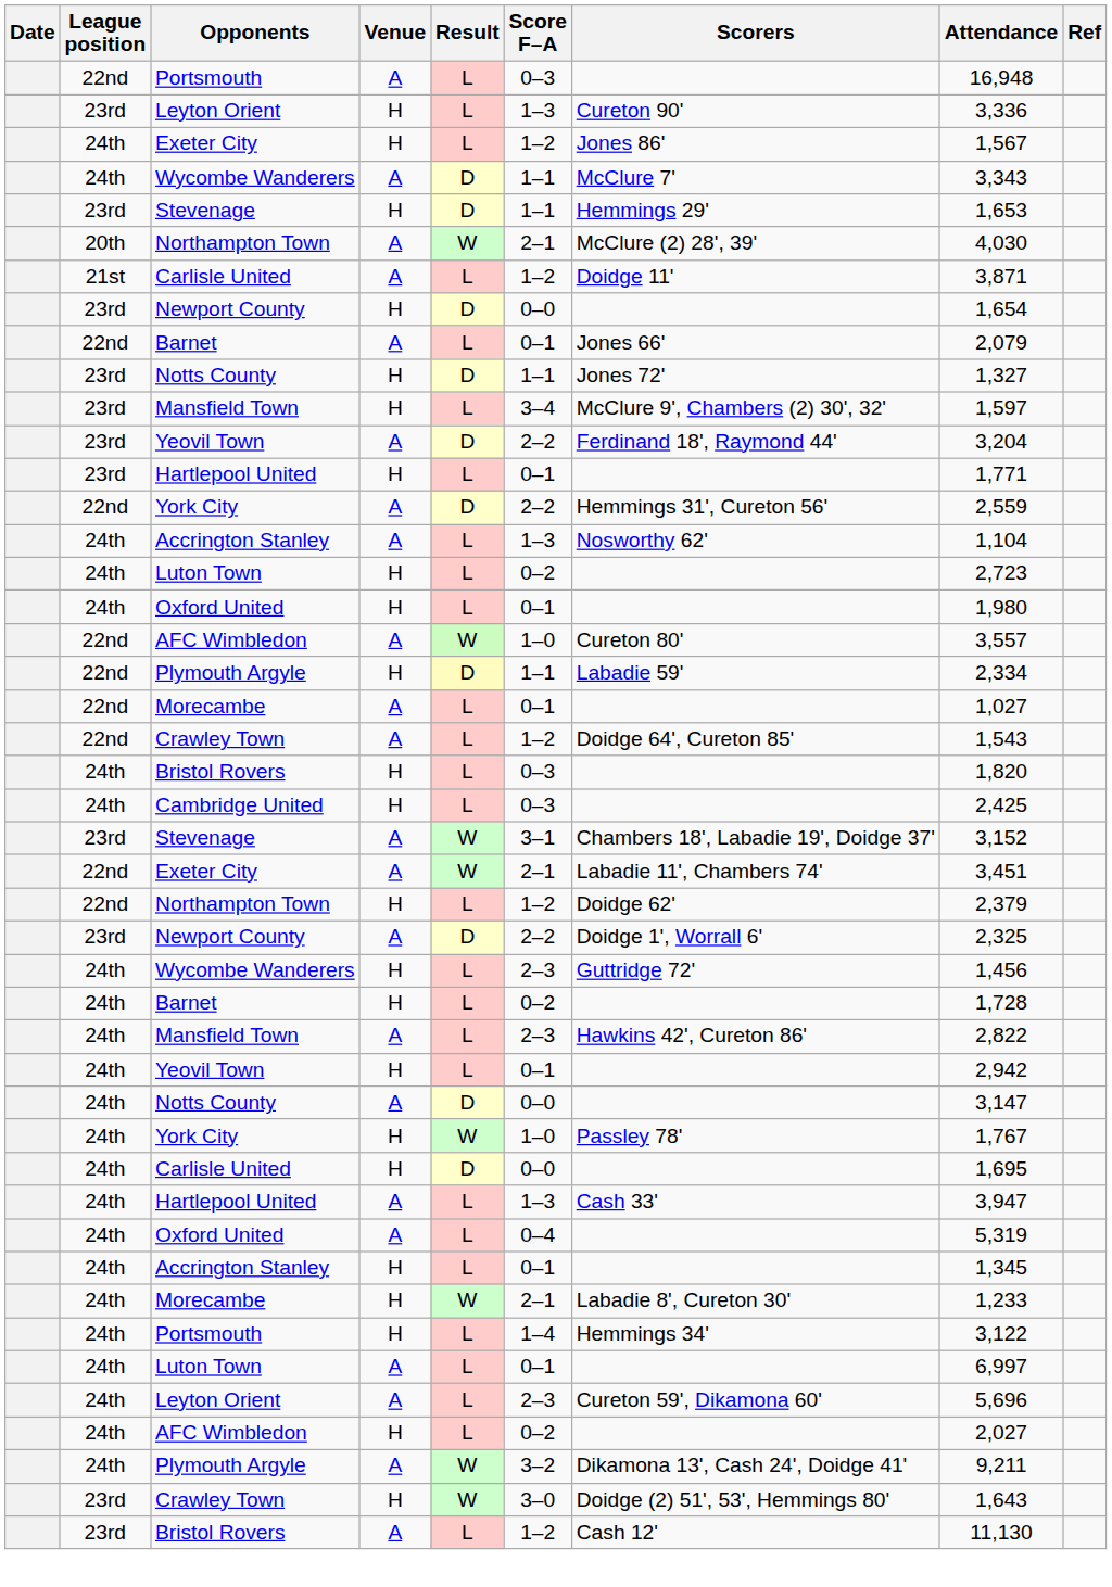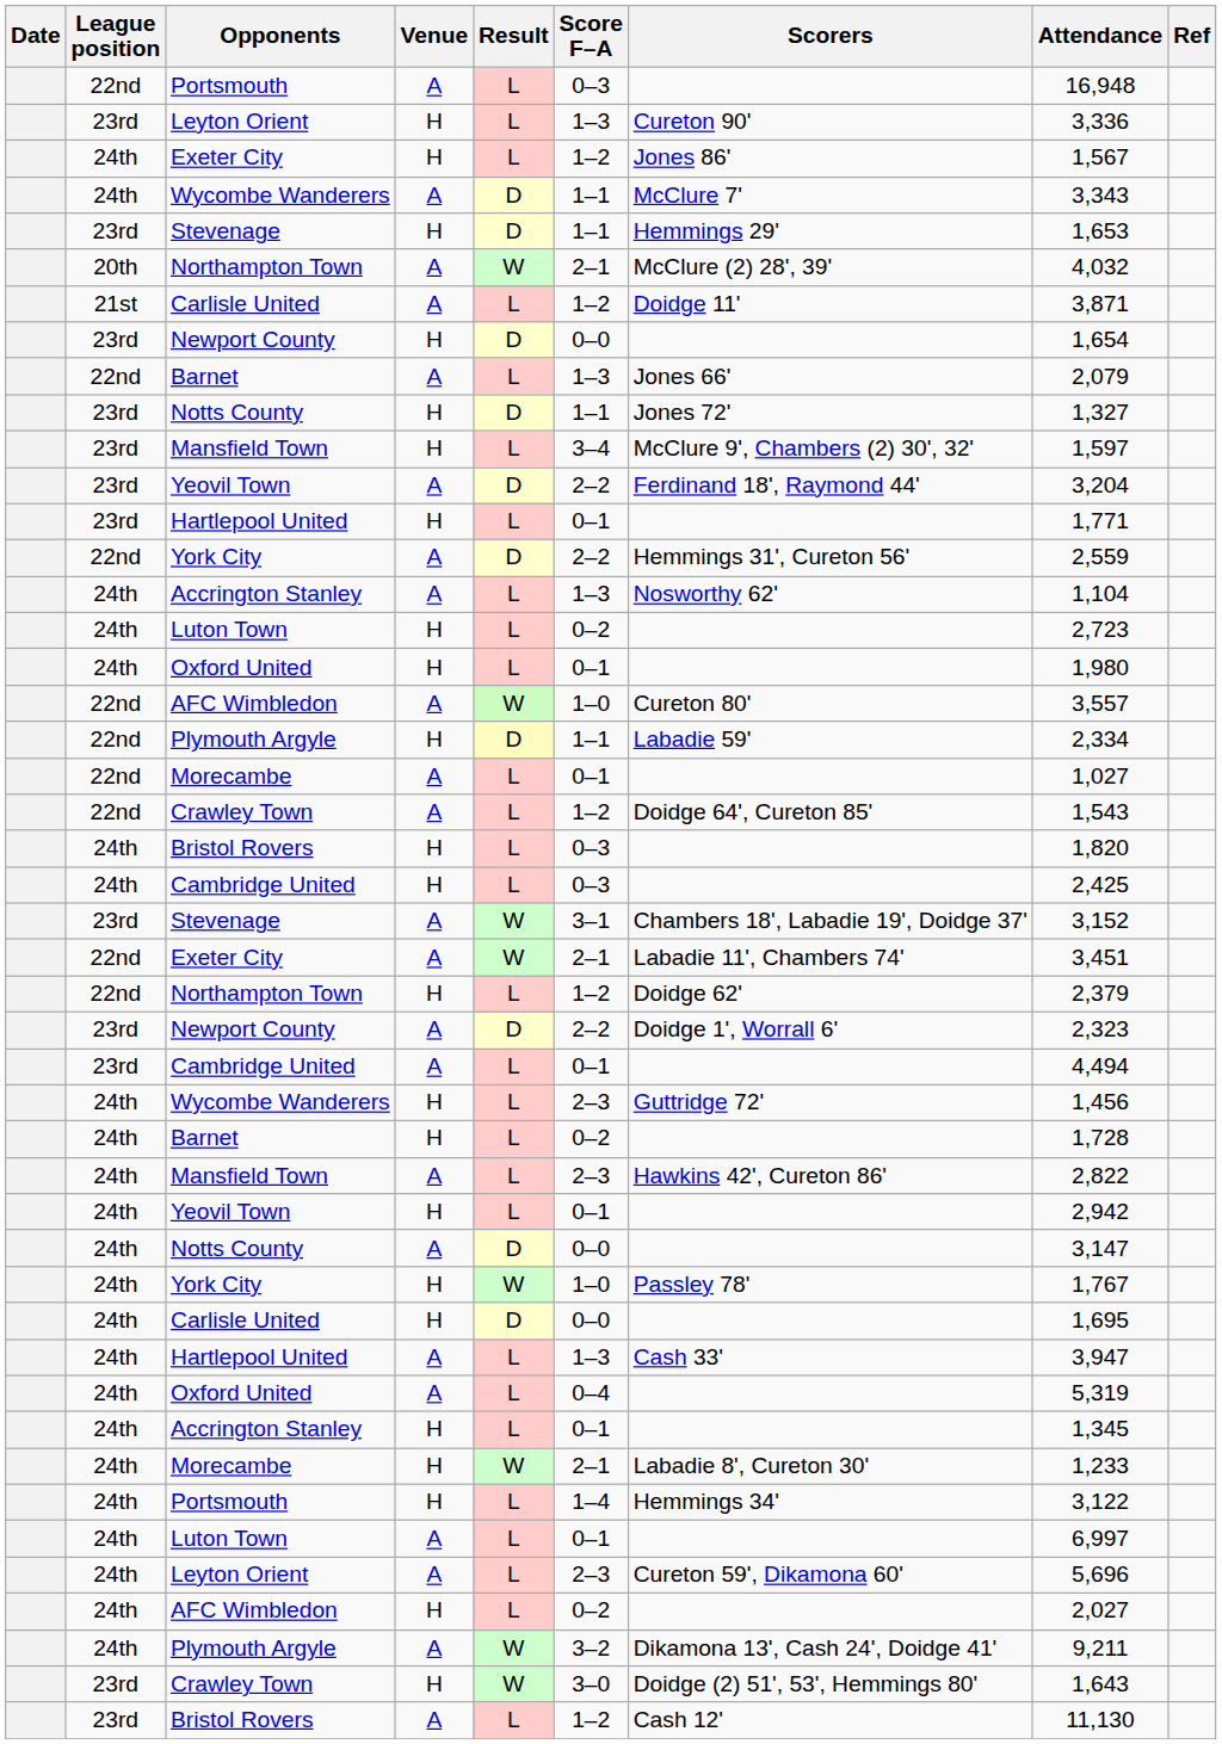Northampton Town / A | Attendance: 4,030 -> 4,032
Barnet / A | Score F–A: 0–1 -> 1–3
Newport County / A | Attendance: 2,325 -> 2,323
+ row: 23rd | Cambridge United | A | L | 0–1 | 4,494
